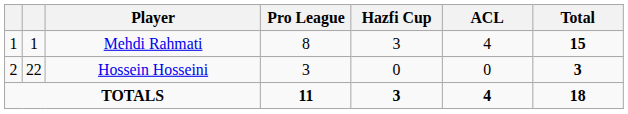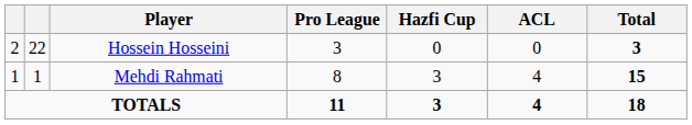rows swapped: Mehdi Rahmati <-> Hossein Hosseini
